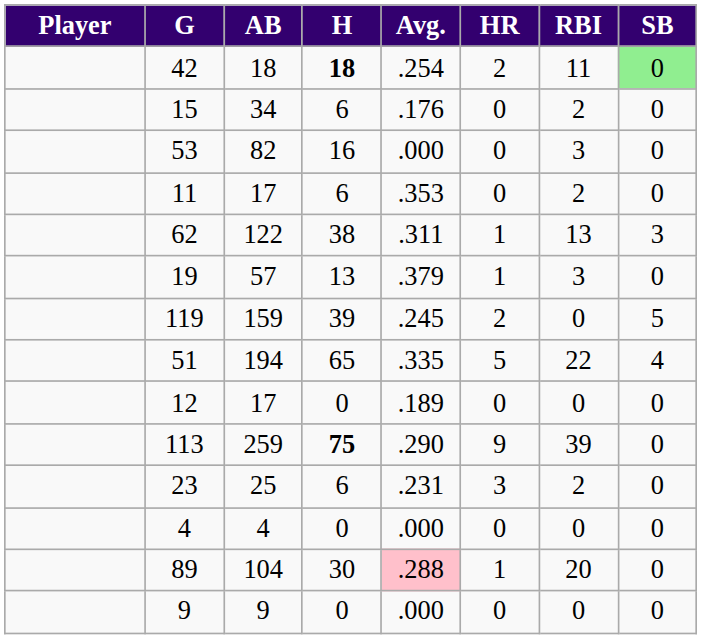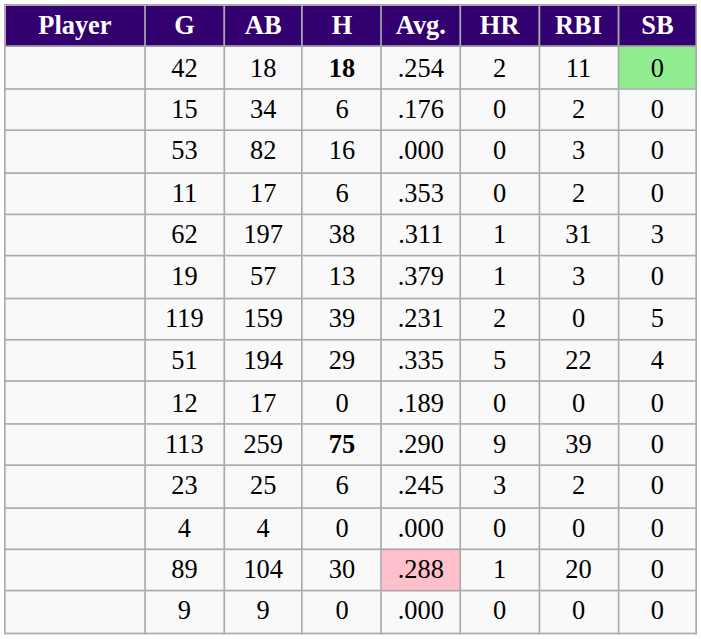62 | AB: 122 -> 197
62 | RBI: 13 -> 31
119 | Avg.: .245 -> .231
51 | H: 65 -> 29
23 | Avg.: .231 -> .245
